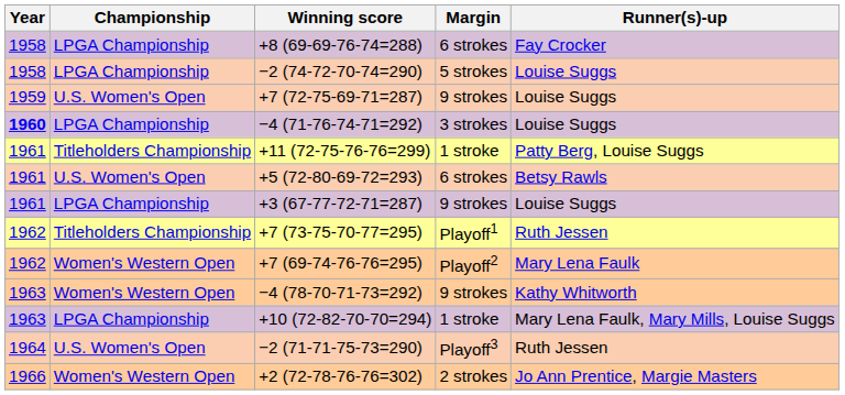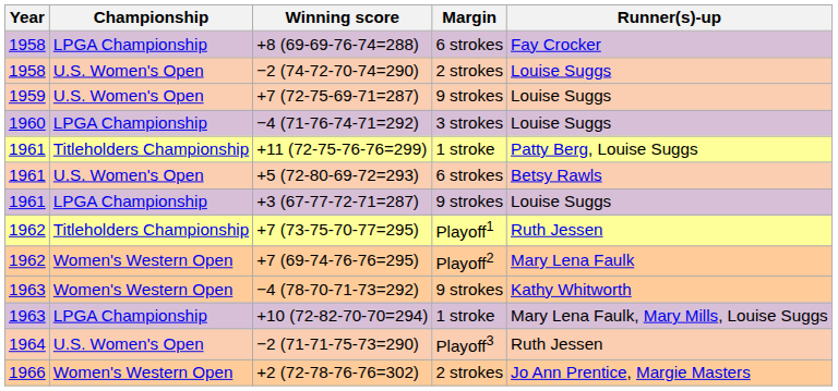−2 (74-72-70-74=290) | Championship: LPGA Championship -> U.S. Women's Open
−2 (74-72-70-74=290) | Margin: 5 strokes -> 2 strokes
−4 (71-76-74-71=292) | Year: bold -> normal
